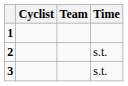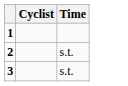- column: Team
